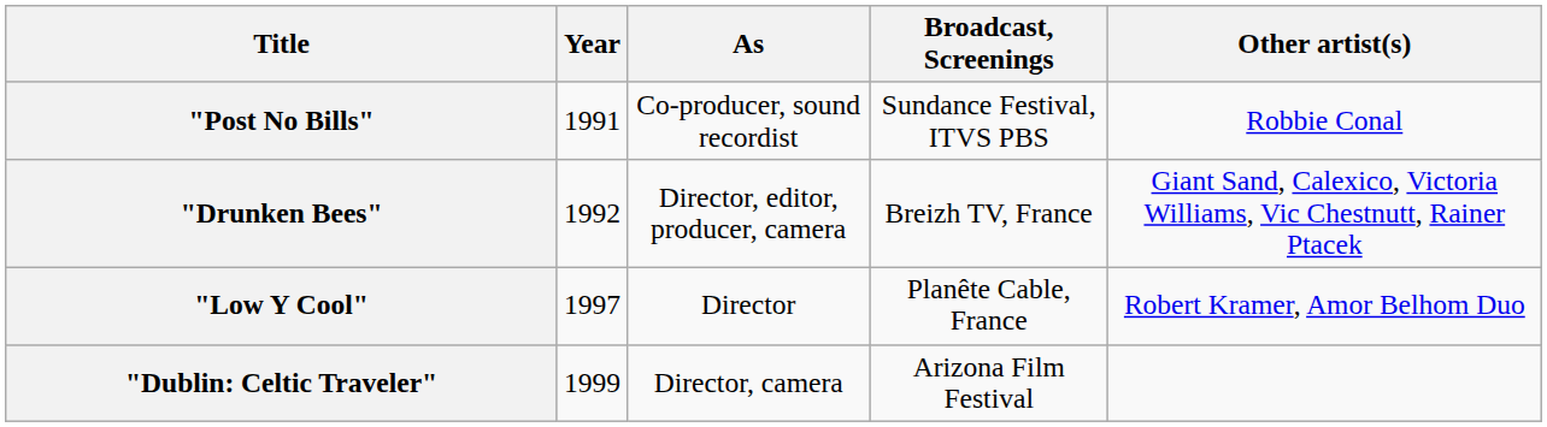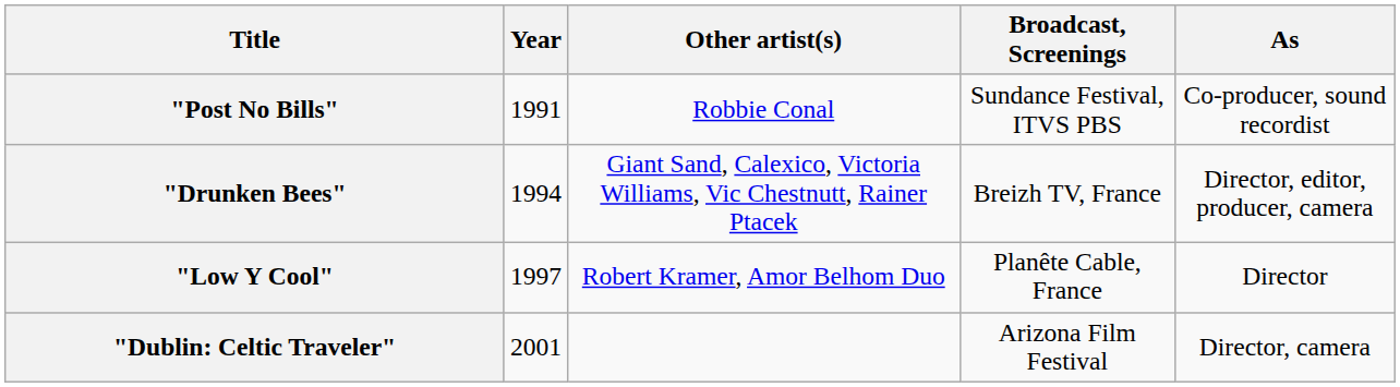columns swapped: Other artist(s) <-> As
"Drunken Bees" | Year: 1992 -> 1994
"Dublin: Celtic Traveler" | Year: 1999 -> 2001
